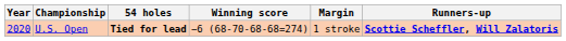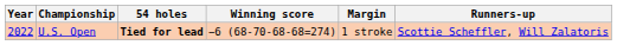U.S. Open | Year: 2020 -> 2022
U.S. Open | Runners-up: bold -> normal
